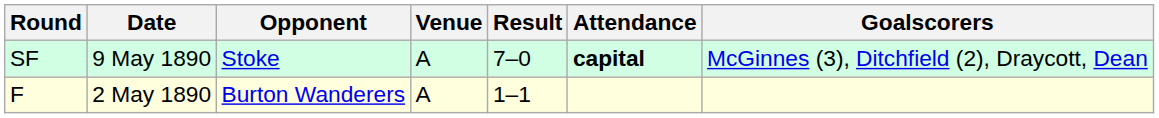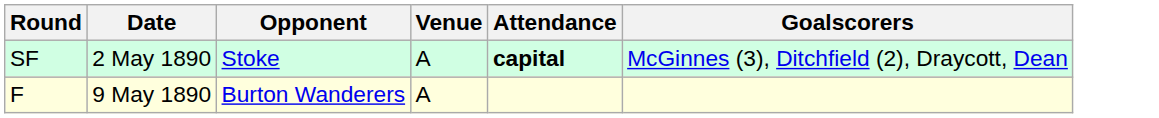- column: Result | 7–0 | 1–1
SF | Date: 9 May 1890 -> 2 May 1890
F | Date: 2 May 1890 -> 9 May 1890
